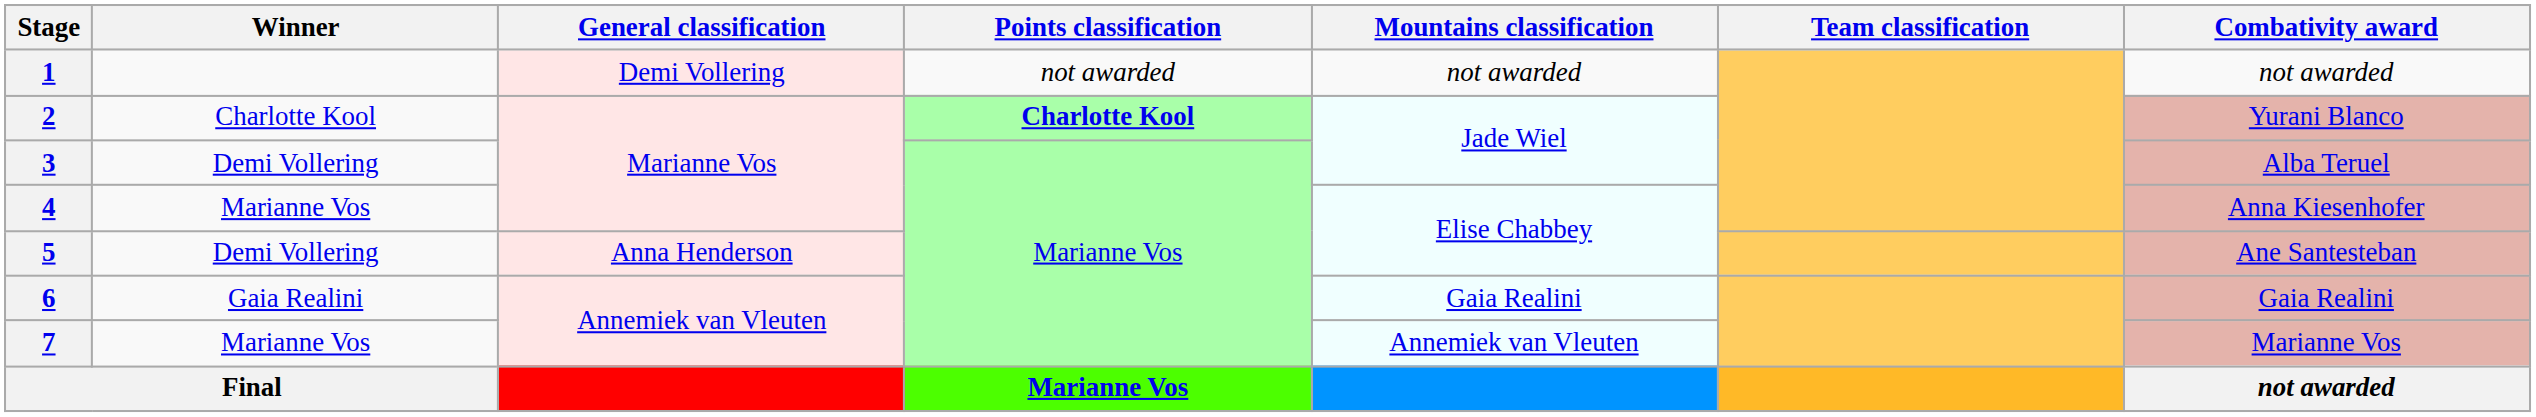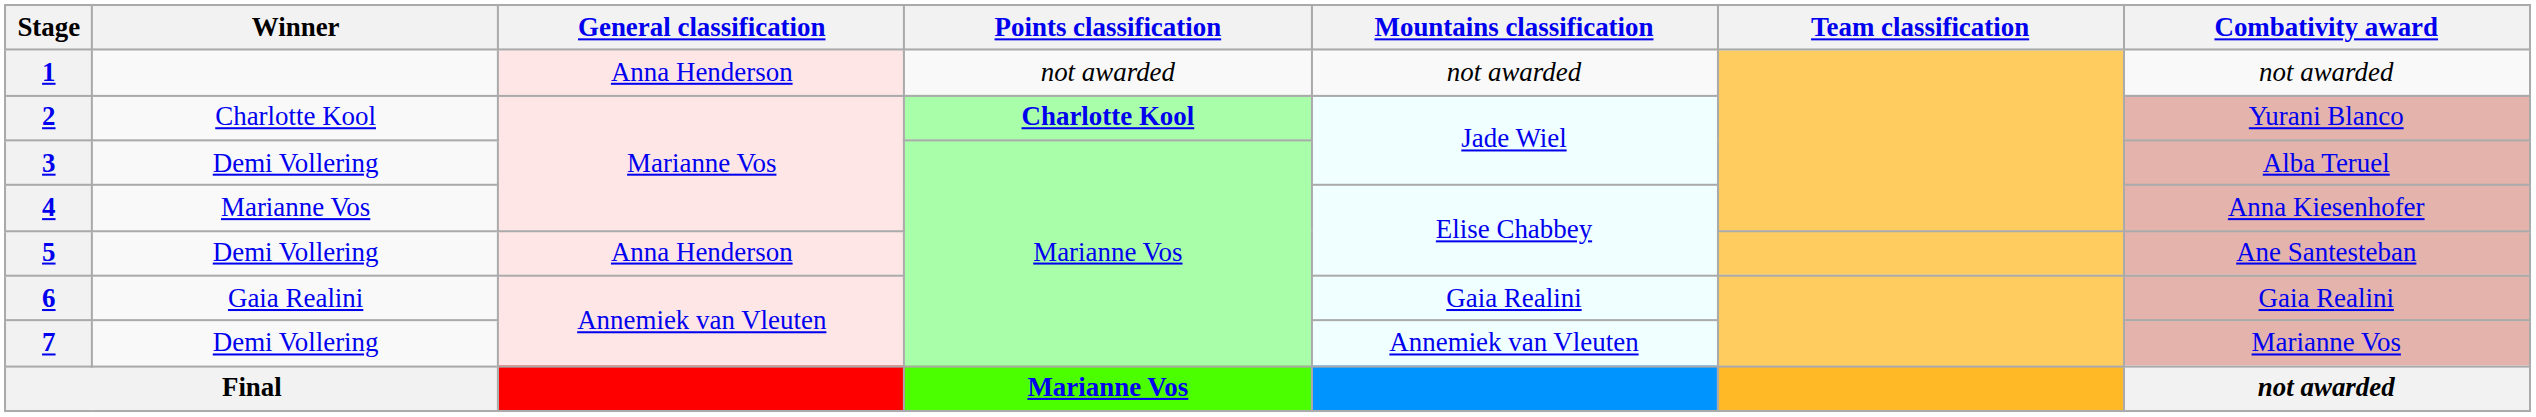1 | General classification: Demi Vollering -> Anna Henderson
7 | Winner: Marianne Vos -> Demi Vollering
